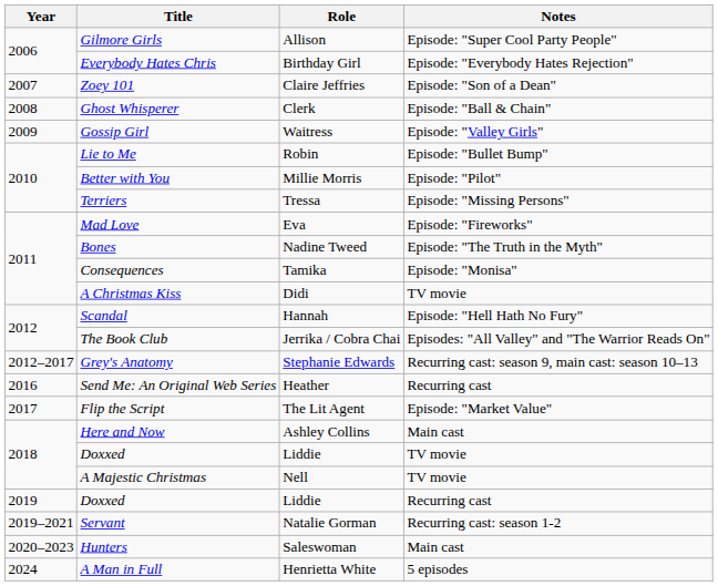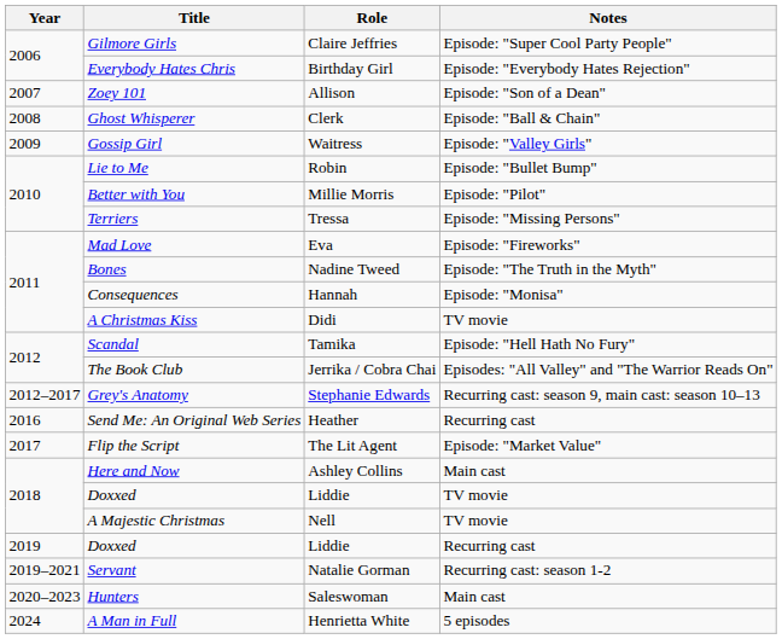Gilmore Girls | Role: Allison -> Claire Jeffries
Zoey 101 | Role: Claire Jeffries -> Allison
Consequences | Role: Tamika -> Hannah
Scandal | Role: Hannah -> Tamika
